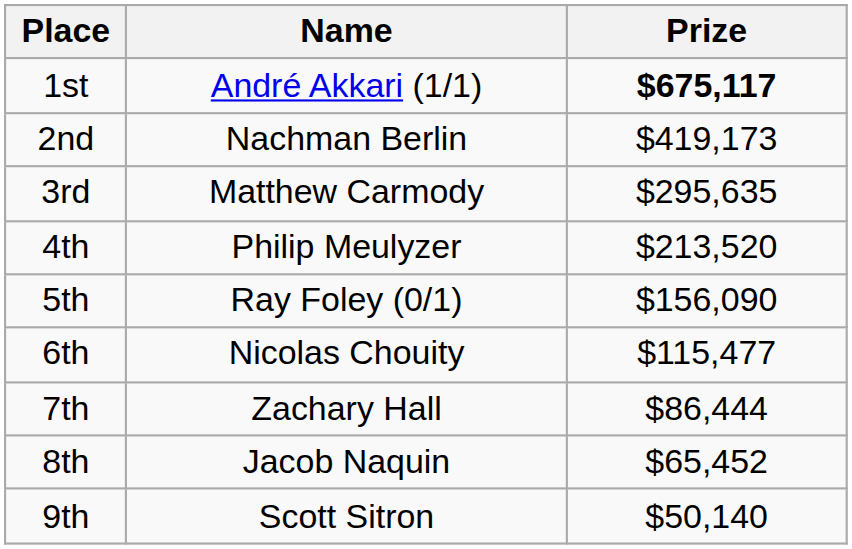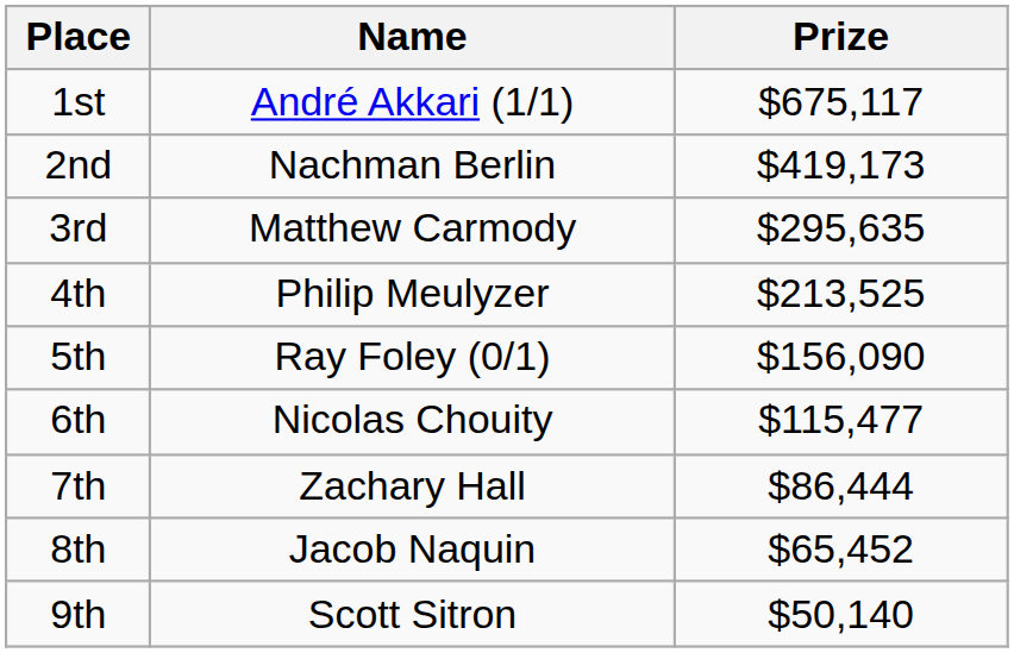1st | Prize: bold -> normal
4th | Prize: $213,520 -> $213,525
